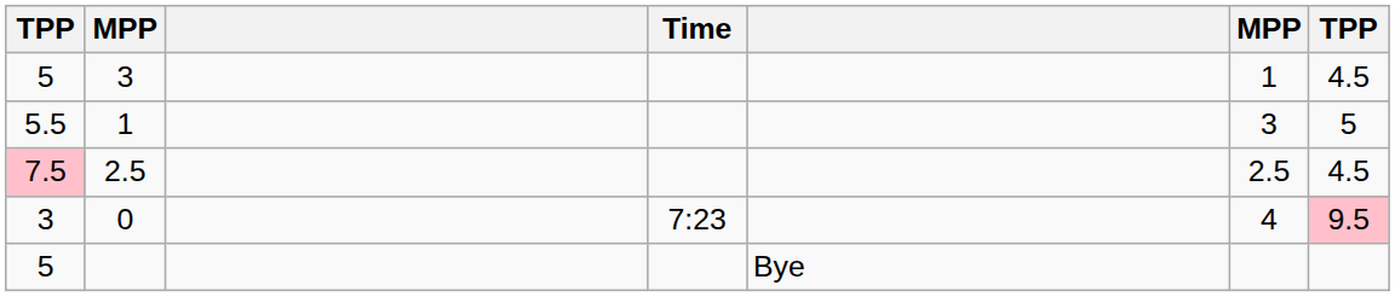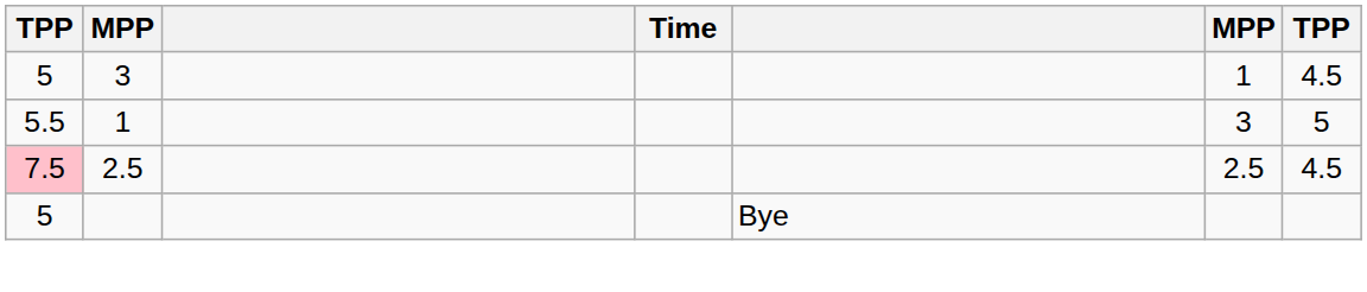- row: 3 | 0 | 7:23 | 4 | 9.5
